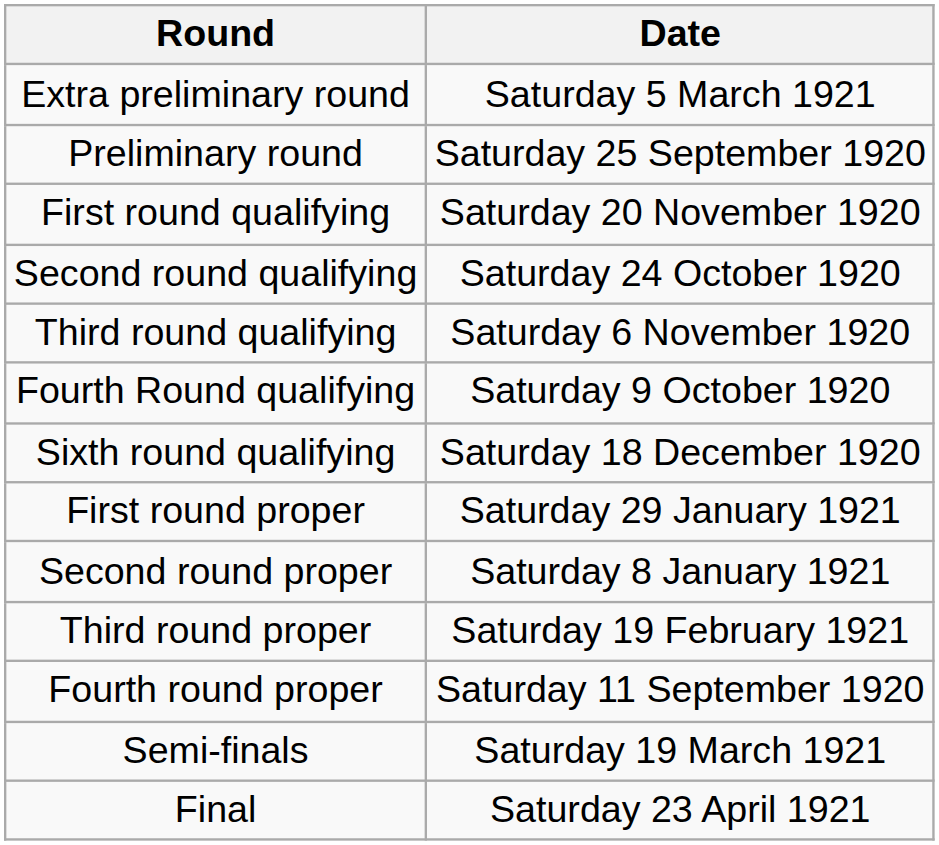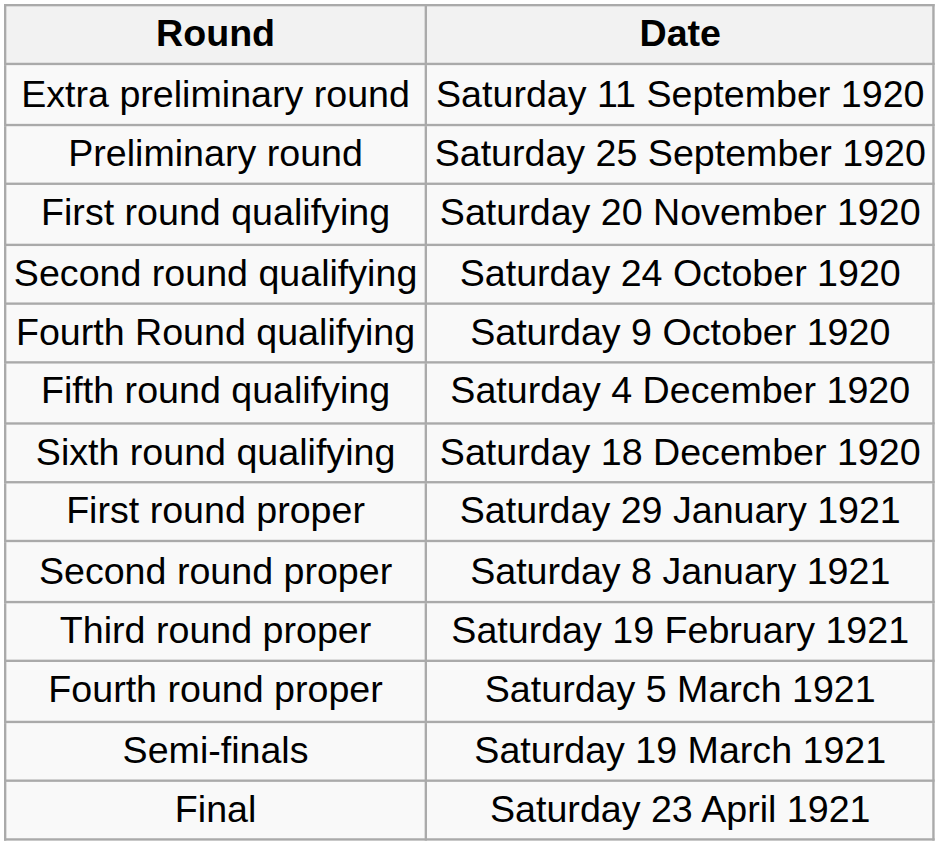Extra preliminary round | Date: Saturday 5 March 1921 -> Saturday 11 September 1920
- row: Third round qualifying | Saturday 6 November 1920
+ row: Fifth round qualifying | Saturday 4 December 1920
Fourth round proper | Date: Saturday 11 September 1920 -> Saturday 5 March 1921
